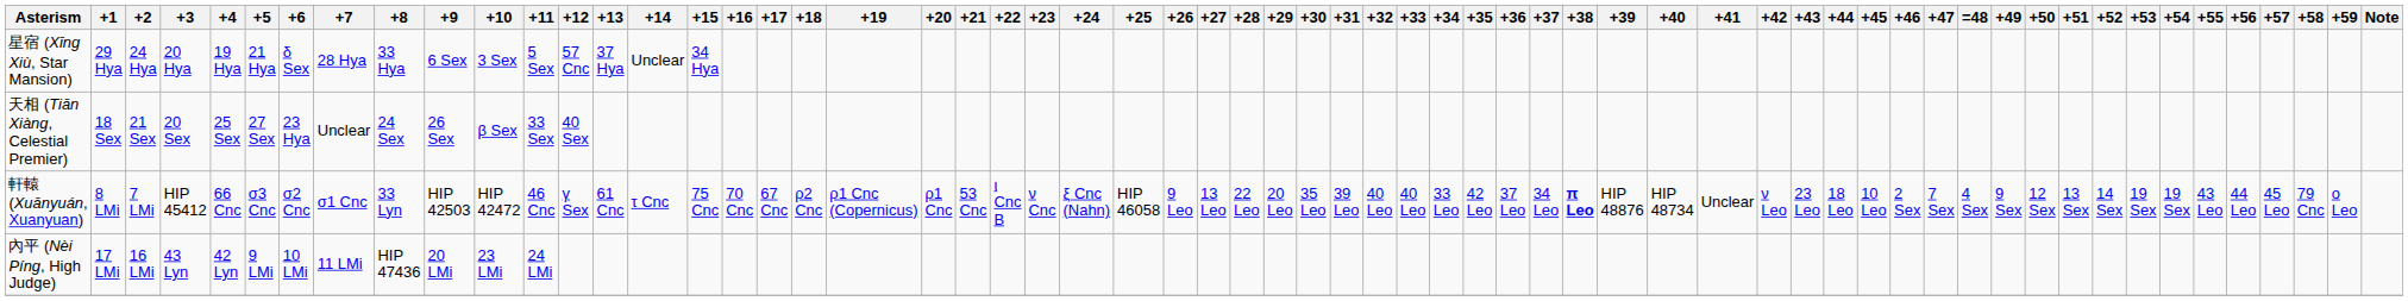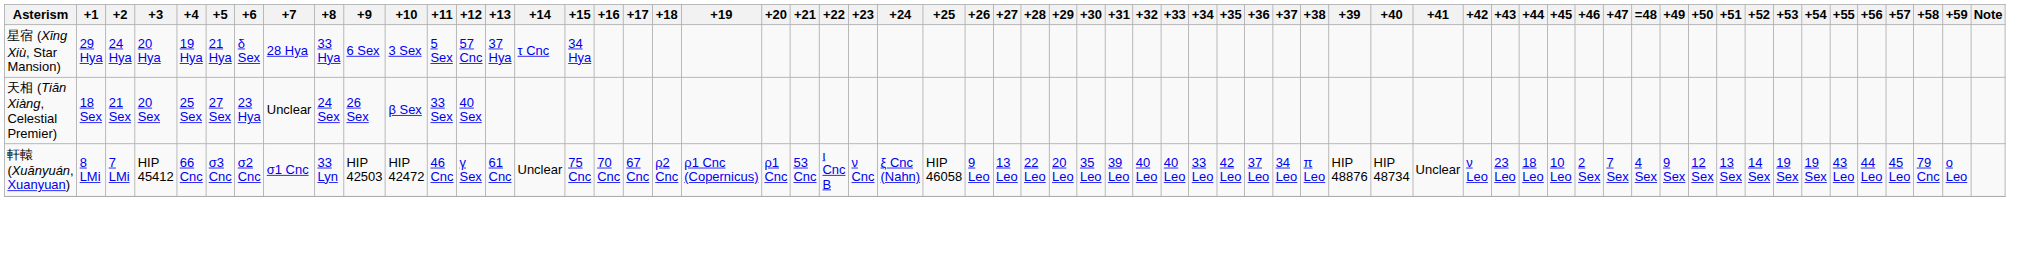星宿 (Xīng Xiù, Star Mansion) | +14: Unclear -> τ Cnc
軒轅 (Xuānyuán, Xuanyuan) | +14: τ Cnc -> Unclear
軒轅 (Xuānyuán, Xuanyuan) | +38: bold -> normal
- row: 內平 (Nèi Píng, High Judge) | 17 LMi | 16 LMi | 43 Lyn | 42 Lyn | 9 LMi | 10 LMi | 11 LMi | HIP 47436 | 20 LMi | 23 LMi | 24 LMi
